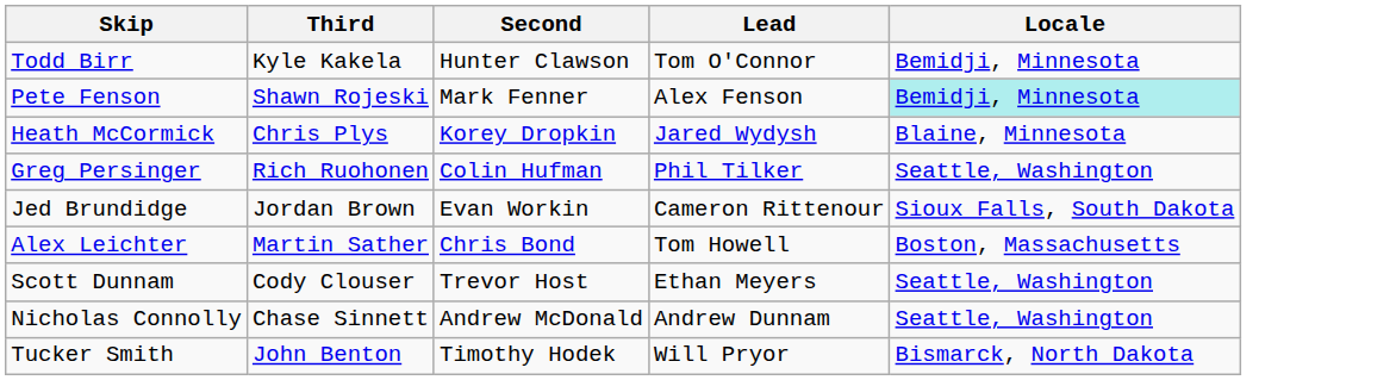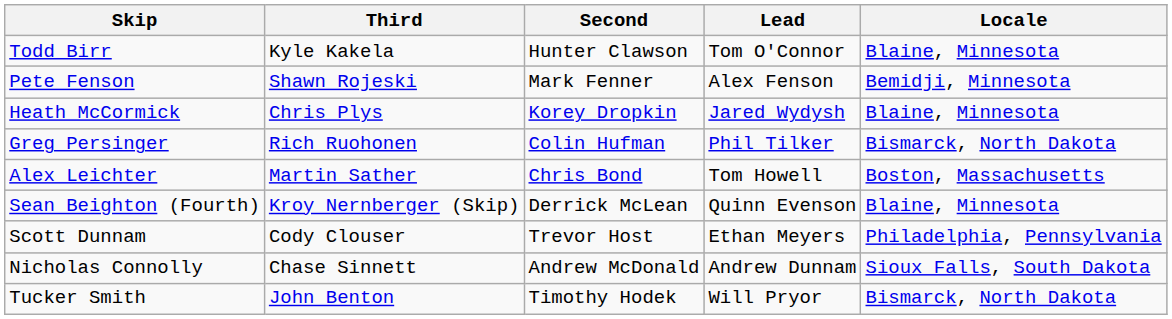Todd Birr | Locale: Bemidji, Minnesota -> Blaine, Minnesota
Pete Fenson | Locale: paleturquoise background -> no background
Greg Persinger | Locale: Seattle, Washington -> Bismarck, North Dakota
- row: Jed Brundidge | Jordan Brown | Evan Workin | Cameron Rittenour | Sioux Falls, South Dakota
+ row: Sean Beighton (Fourth) | Kroy Nernberger (Skip) | Derrick McLean | Quinn Evenson | Blaine, Minnesota
Scott Dunnam | Locale: Seattle, Washington -> Philadelphia, Pennsylvania
Nicholas Connolly | Locale: Seattle, Washington -> Sioux Falls, South Dakota
